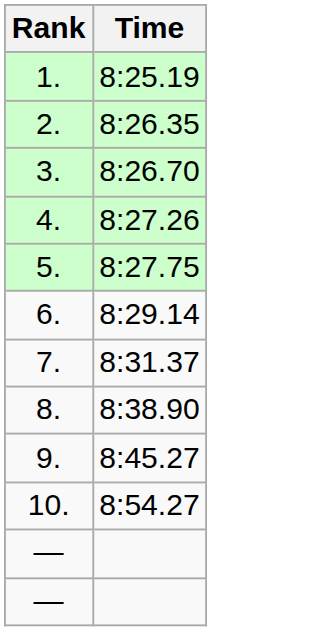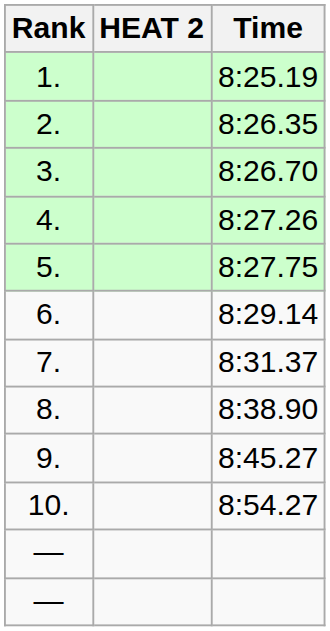+ column: HEAT 2
